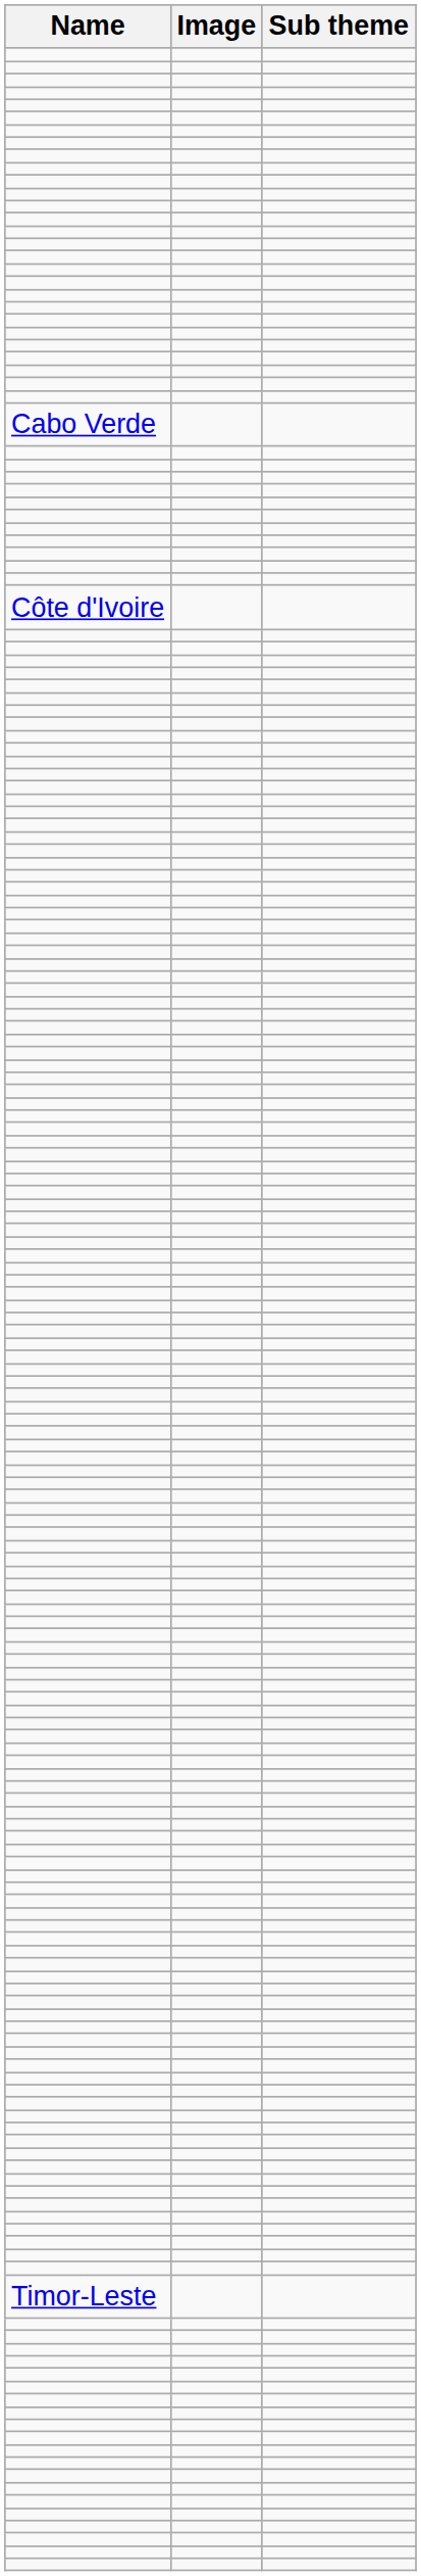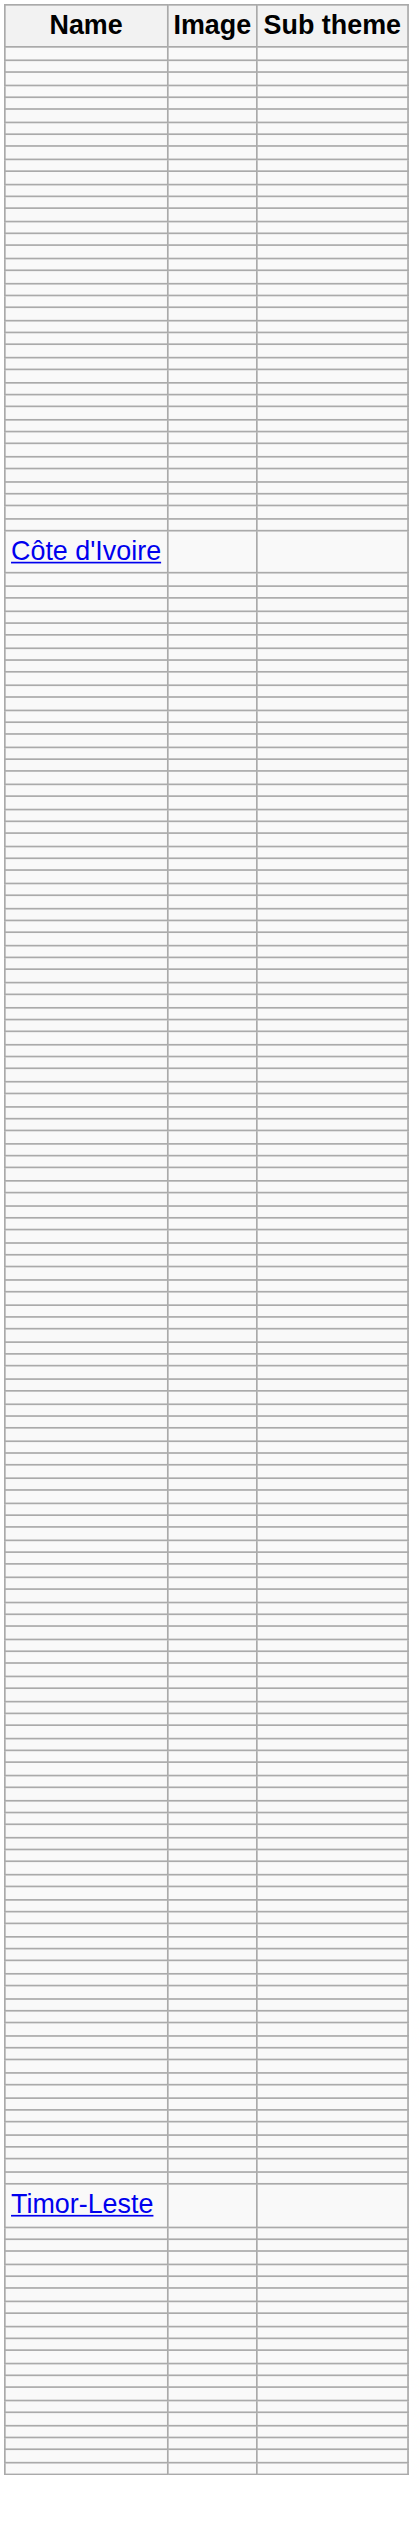- row: Cabo Verde
